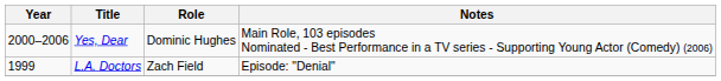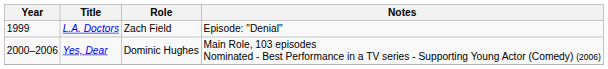rows swapped: L.A. Doctors <-> Yes, Dear
